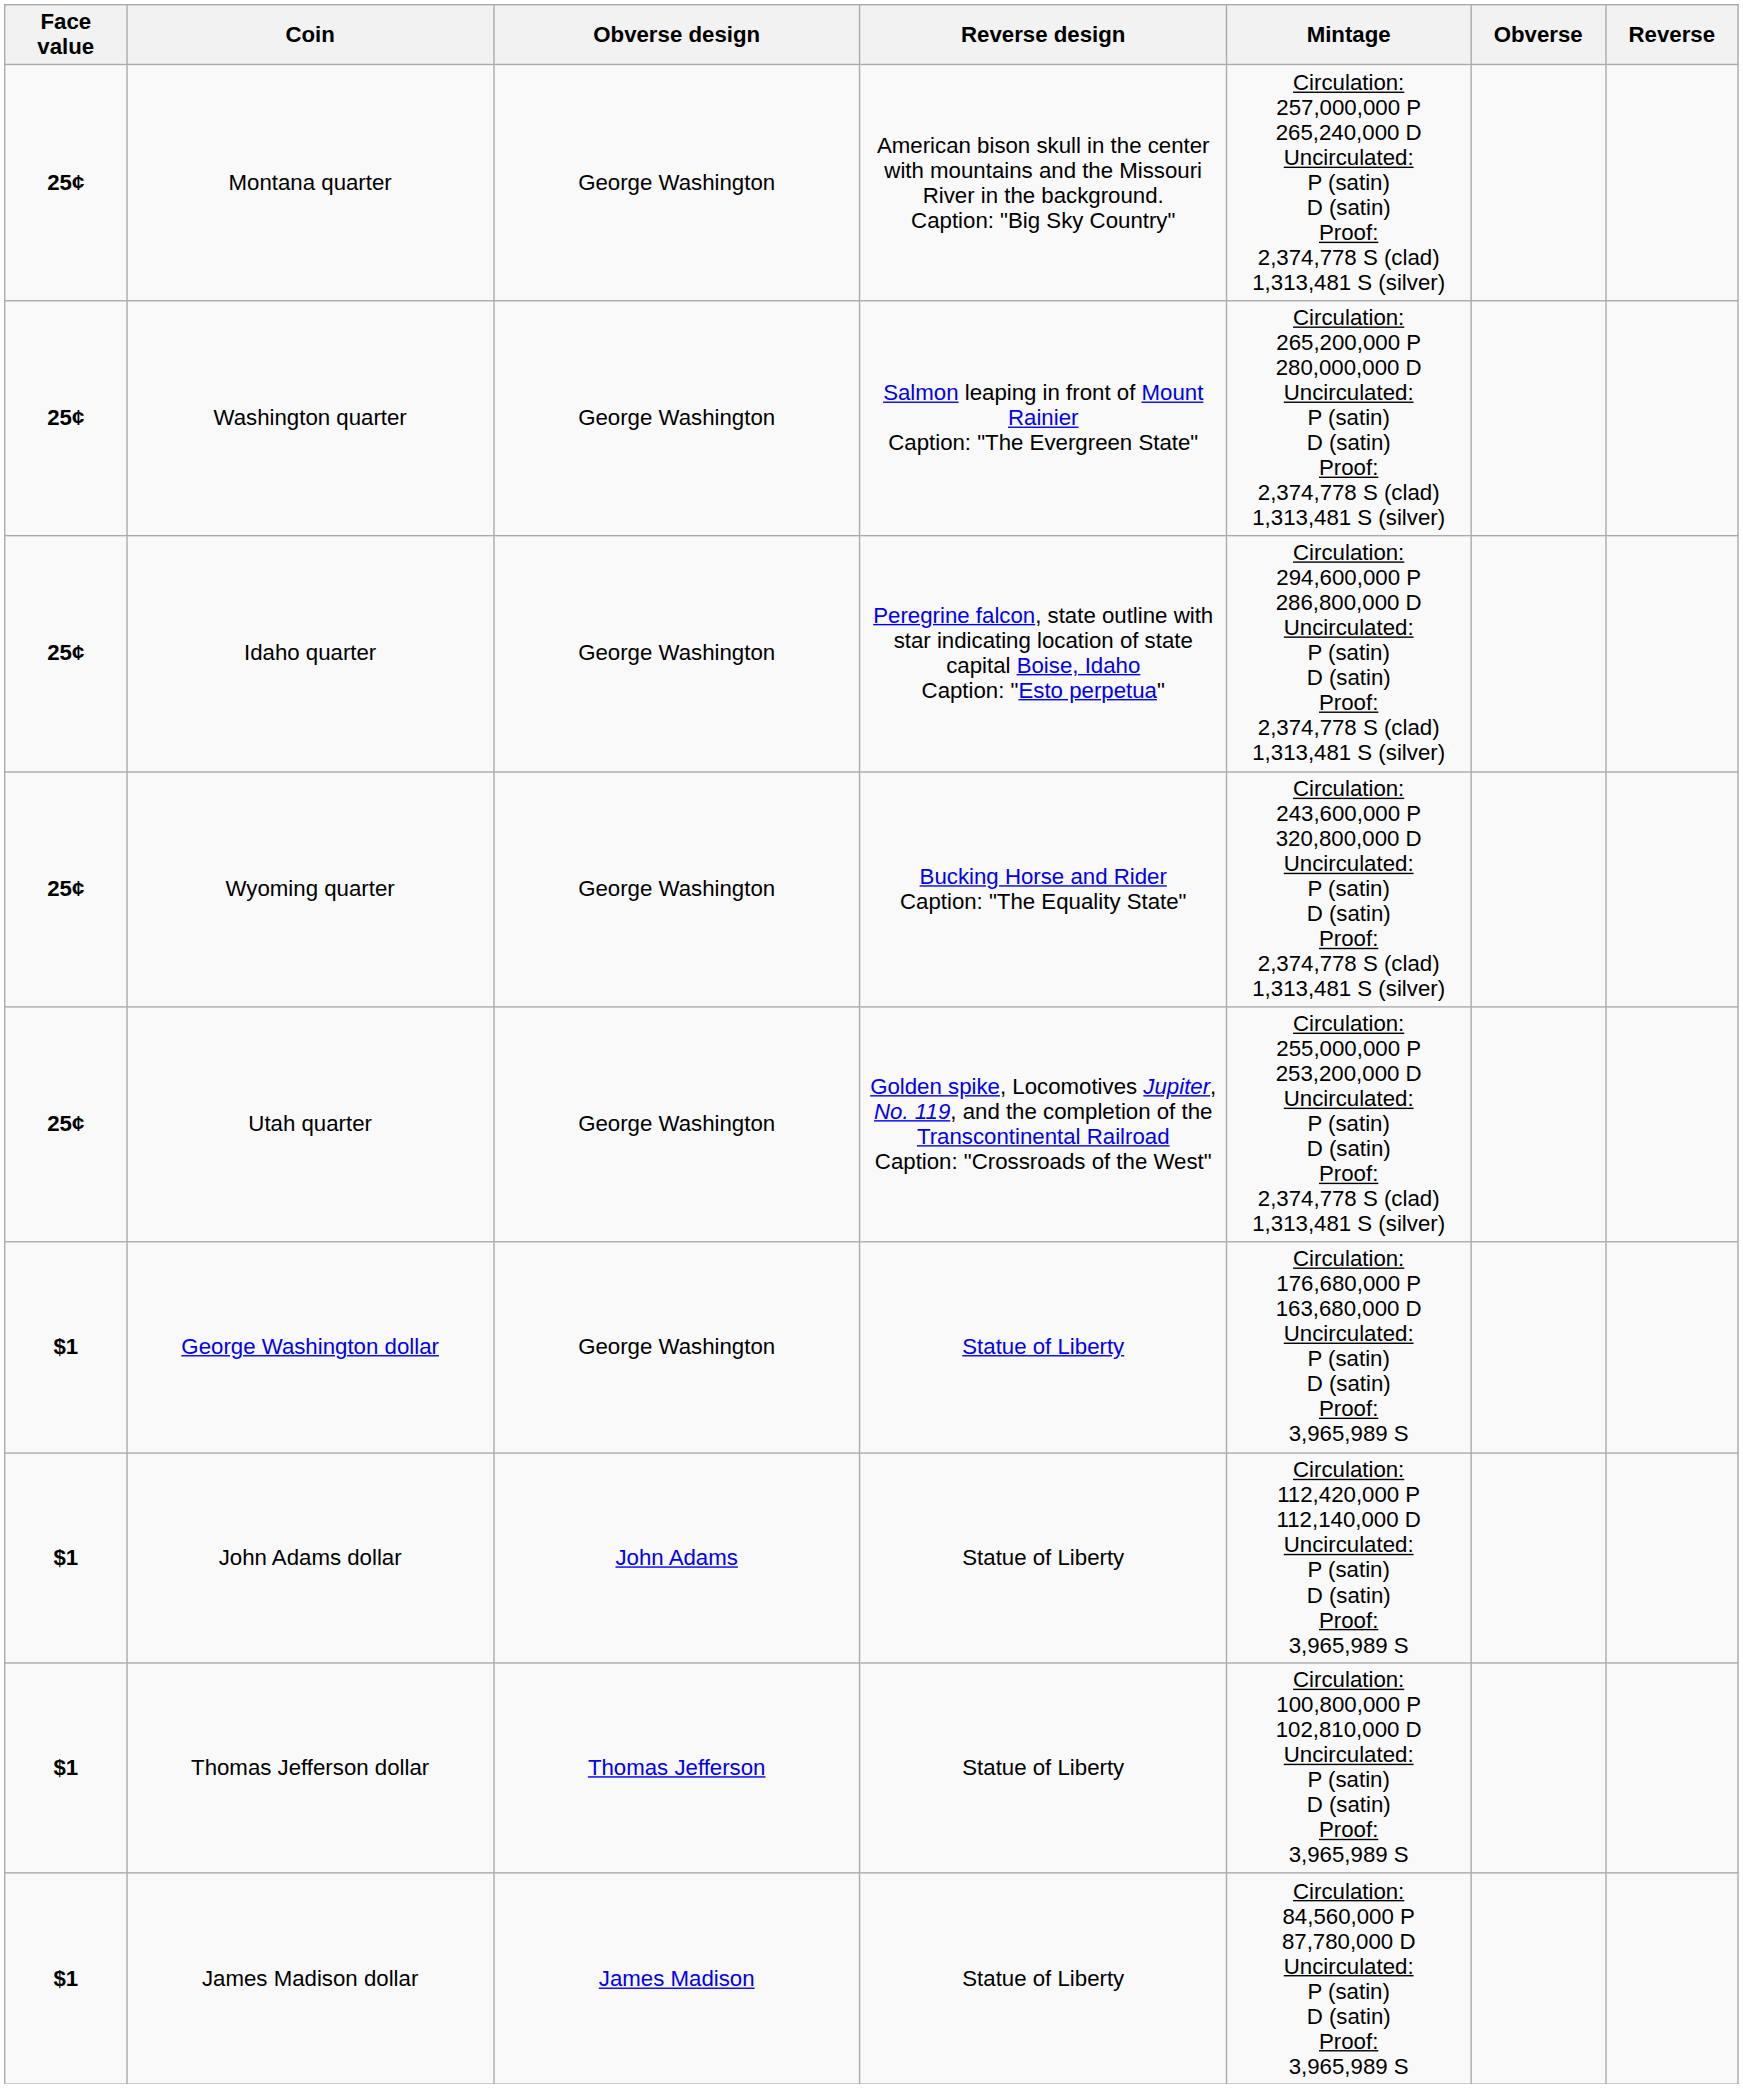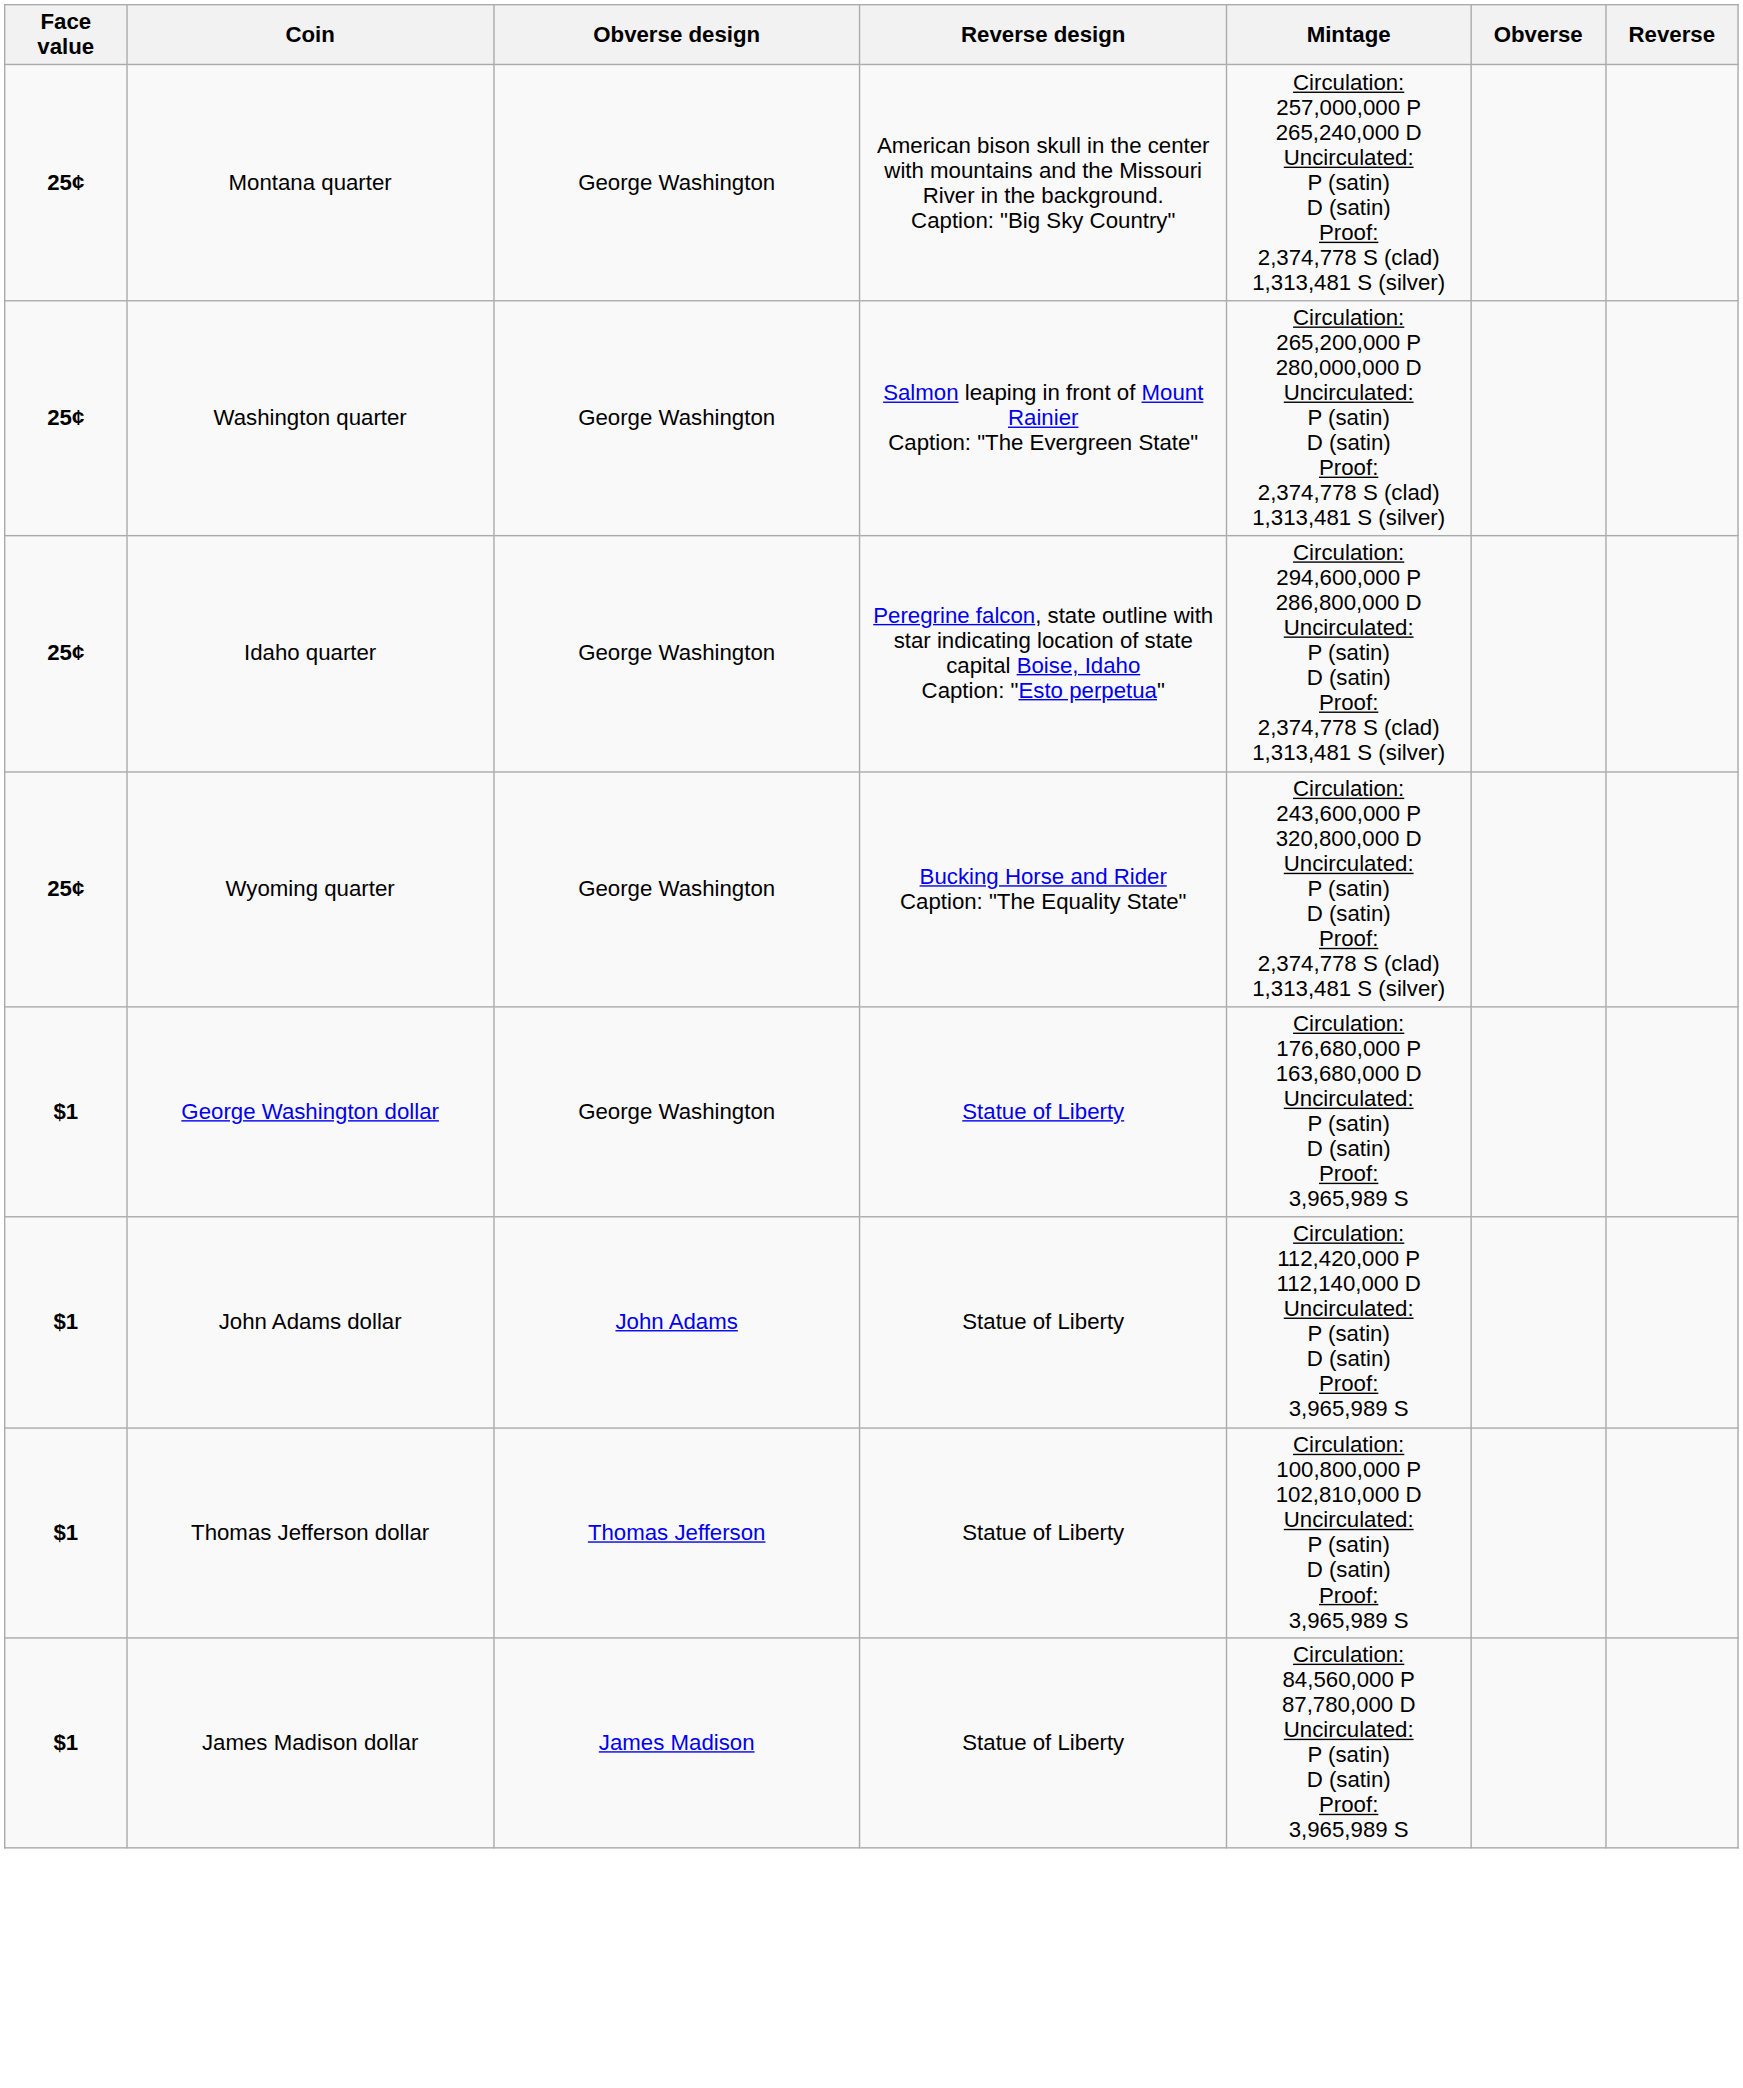- row: 25¢ | Utah quarter | George Washington | Golden spike, Locomotives Jupiter, No. 119, and the completion of the Transcontinental Railroad Caption: "Crossroads of the West" | Circulation: 255,000,000 P 253,200,000 D Uncirculated: P (satin) D (satin) Proof: 2,374,778 S (clad) 1,313,481 S (silver)
